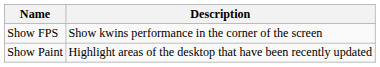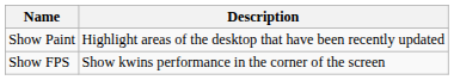rows swapped: Show FPS <-> Show Paint
